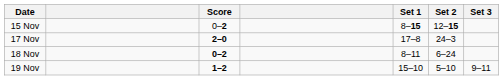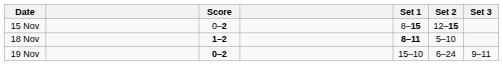- row: 17 Nov | 2–0 | 17–8 | 24–3
18 Nov | Score: 0–2 -> 1–2
18 Nov | Set 1: normal -> bold
18 Nov | Set 2: 6–24 -> 5–10
19 Nov | Score: 1–2 -> 0–2
19 Nov | Set 2: 5–10 -> 6–24
